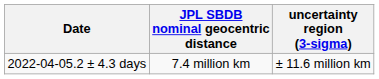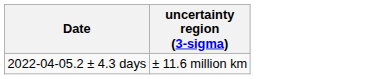- column: JPL SBDB nominal geocentric distance | 7.4 million km
